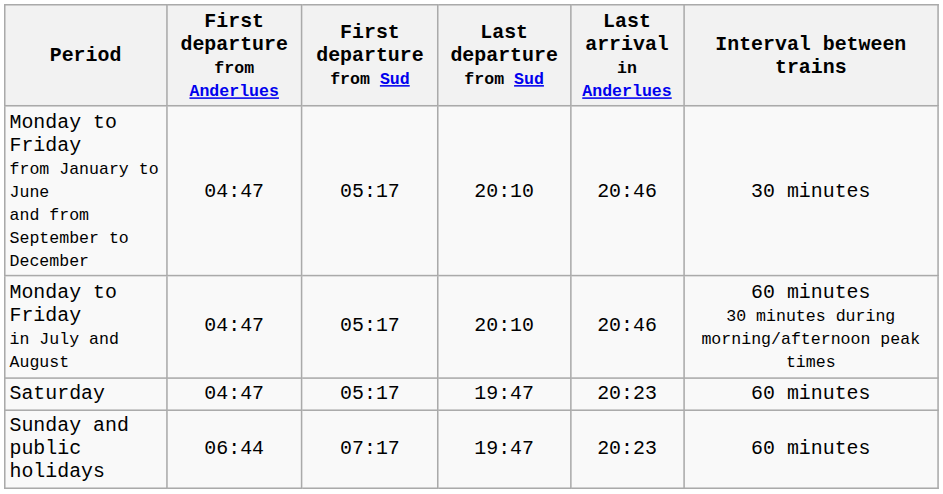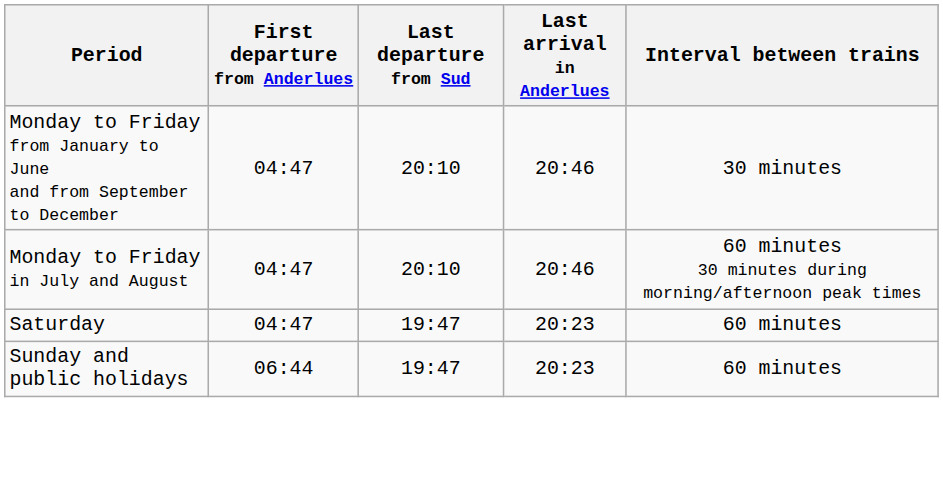- column: First departure from Sud | 05:17 | 05:17 | 05:17 | 07:17
